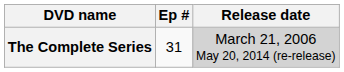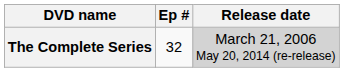The Complete Series | Ep #: 31 -> 32
